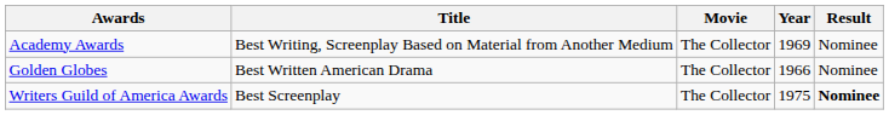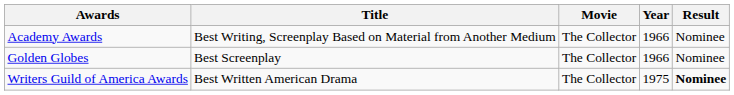Academy Awards | Year: 1969 -> 1966
Golden Globes | Title: Best Written American Drama -> Best Screenplay
Writers Guild of America Awards | Title: Best Screenplay -> Best Written American Drama
